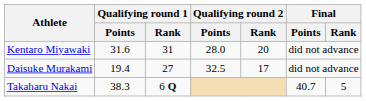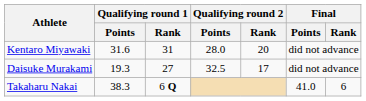Daisuke Murakami | Qualifying round 1 / Points: 19.4 -> 19.3
Takaharu Nakai | Final / Points: 40.7 -> 41.0
Takaharu Nakai | Final / Rank: 5 -> 6
